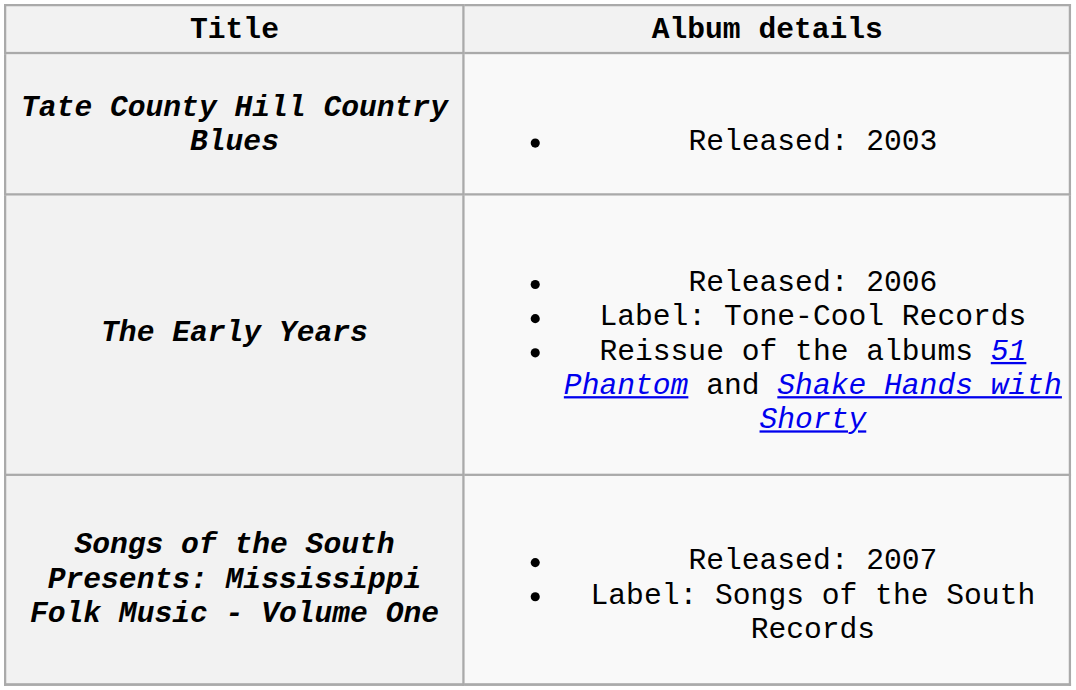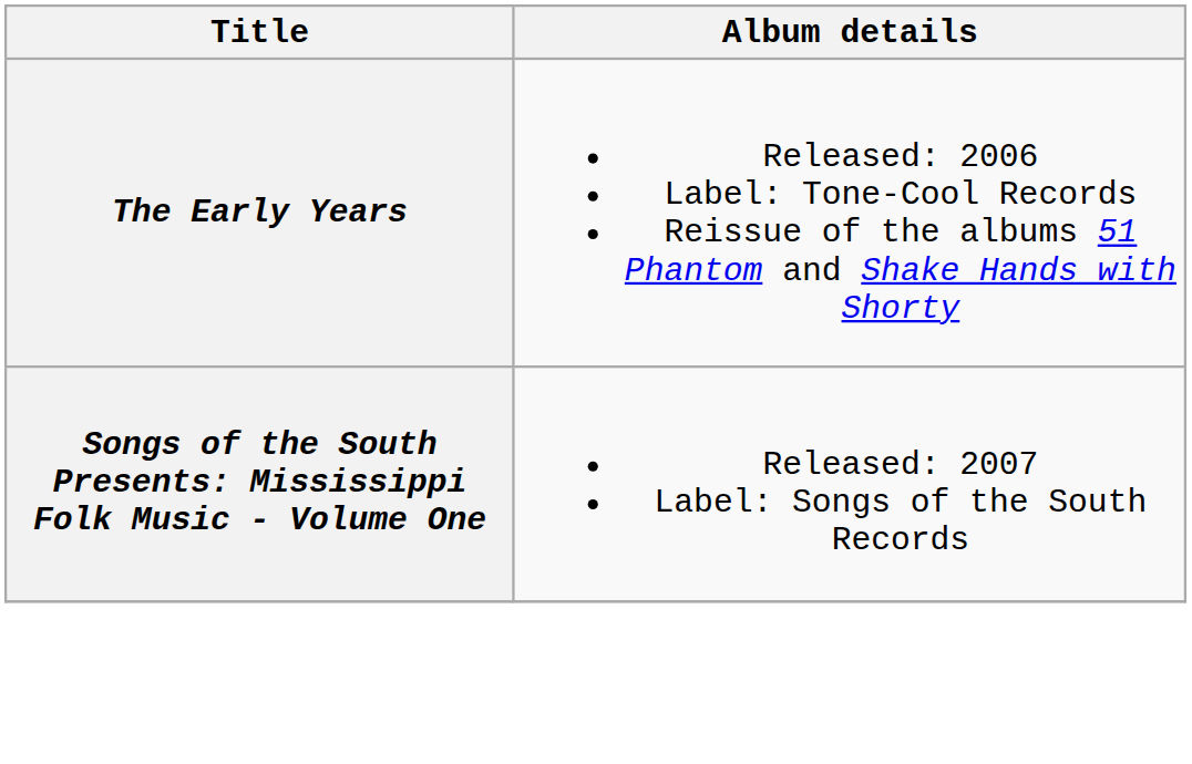- row: Tate County Hill Country Blues | Released: 2003
